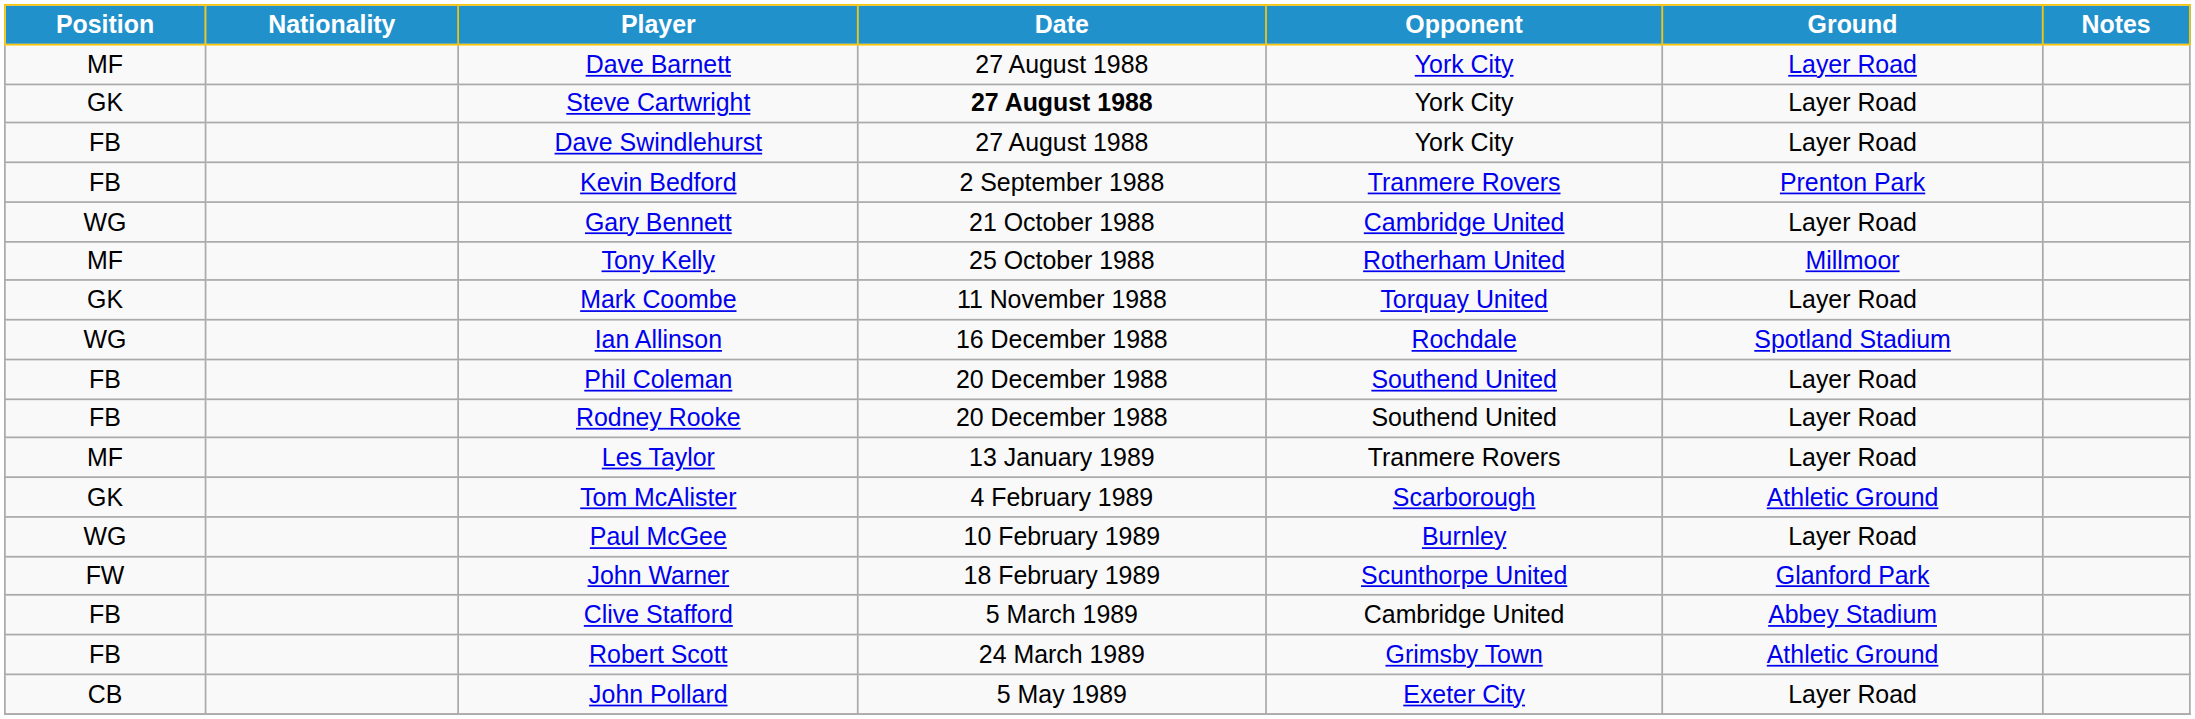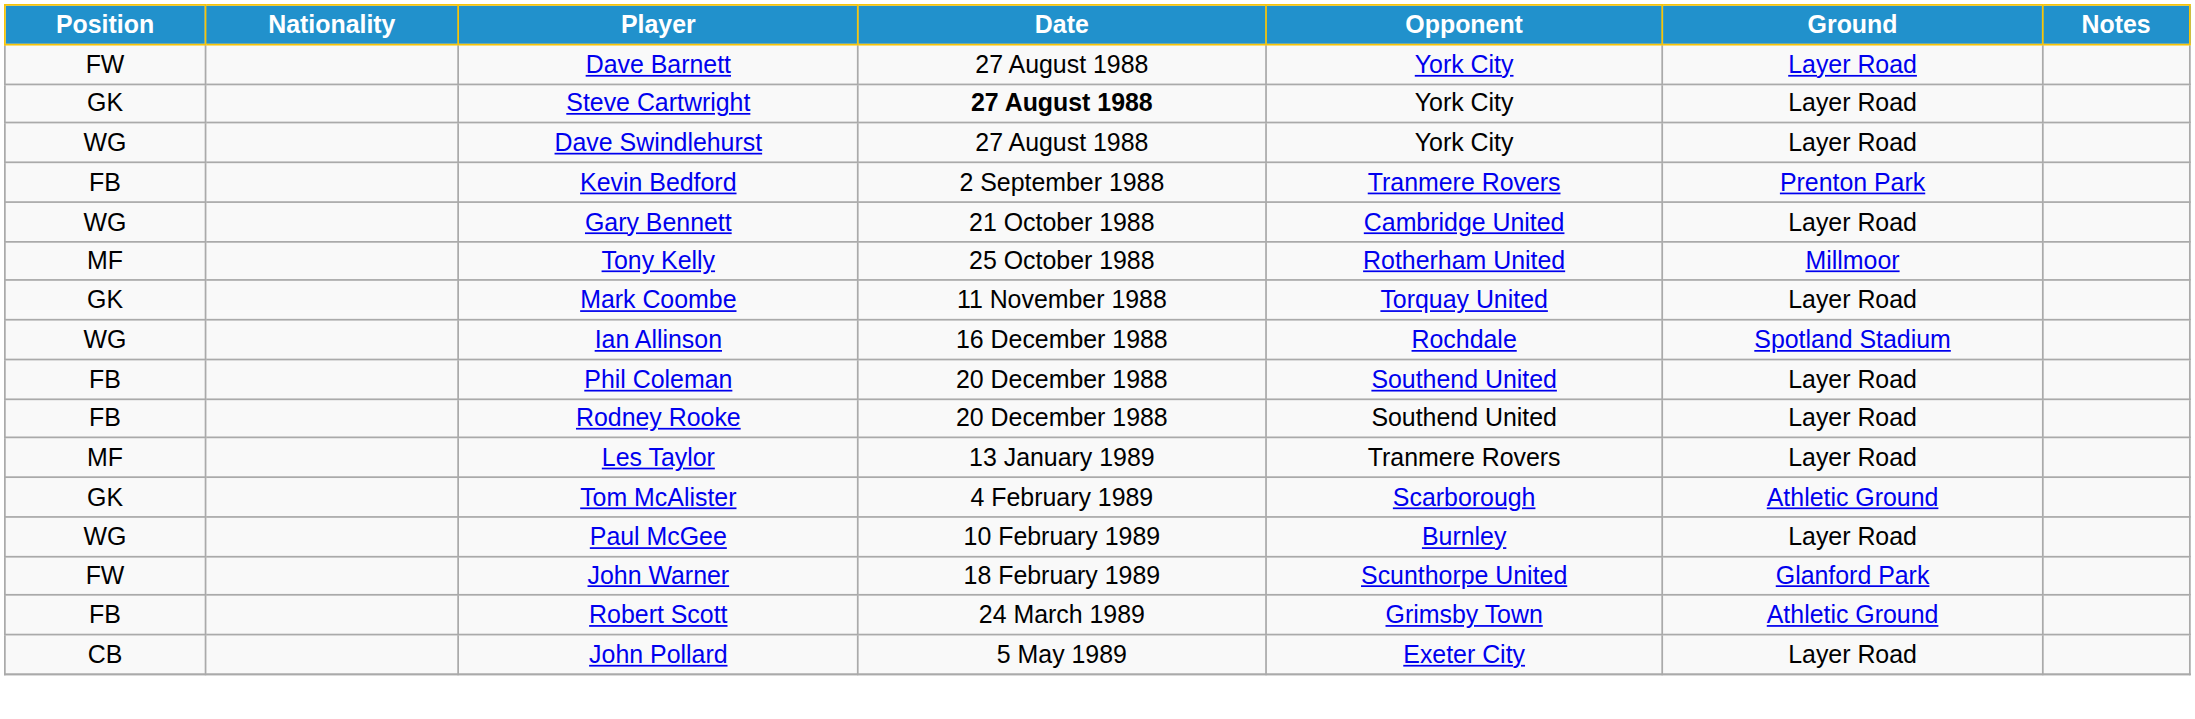Dave Barnett | Position: MF -> FW
Dave Swindlehurst | Position: FB -> WG
- row: FB | Clive Stafford | 5 March 1989 | Cambridge United | Abbey Stadium
